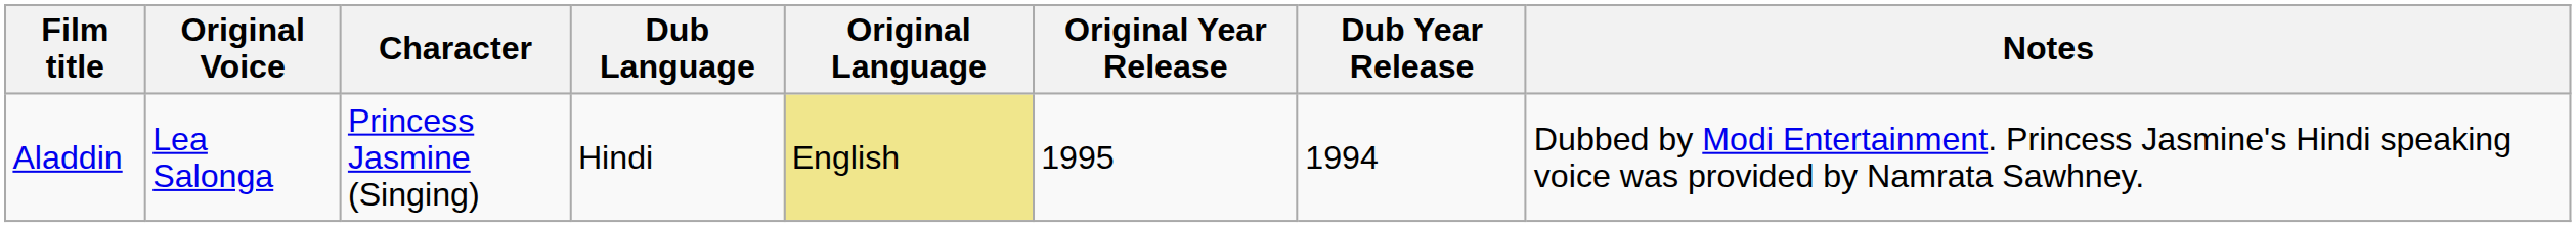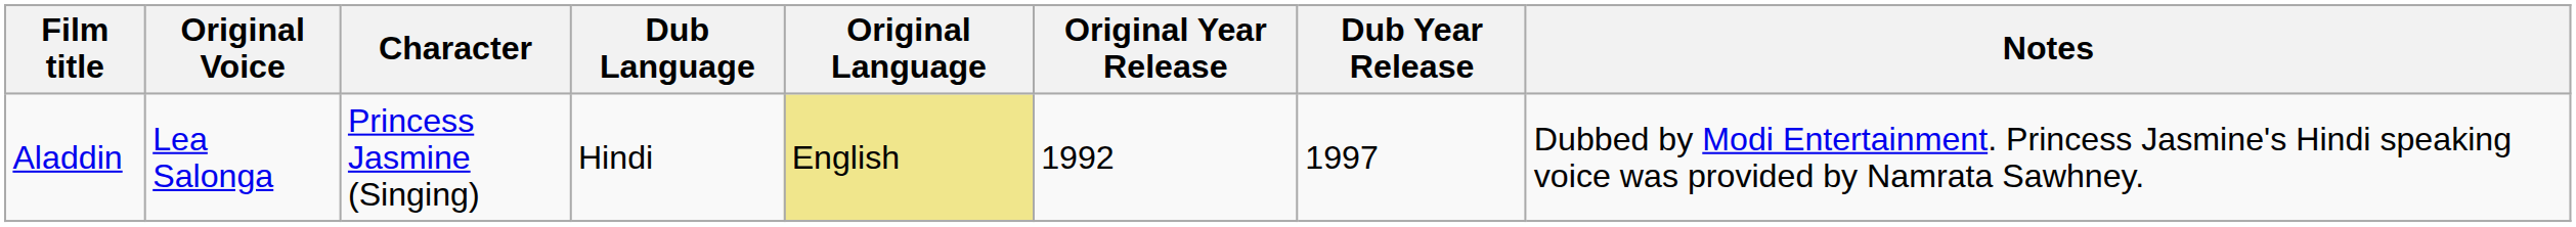Aladdin | Original Year Release: 1995 -> 1992
Aladdin | Dub Year Release: 1994 -> 1997
